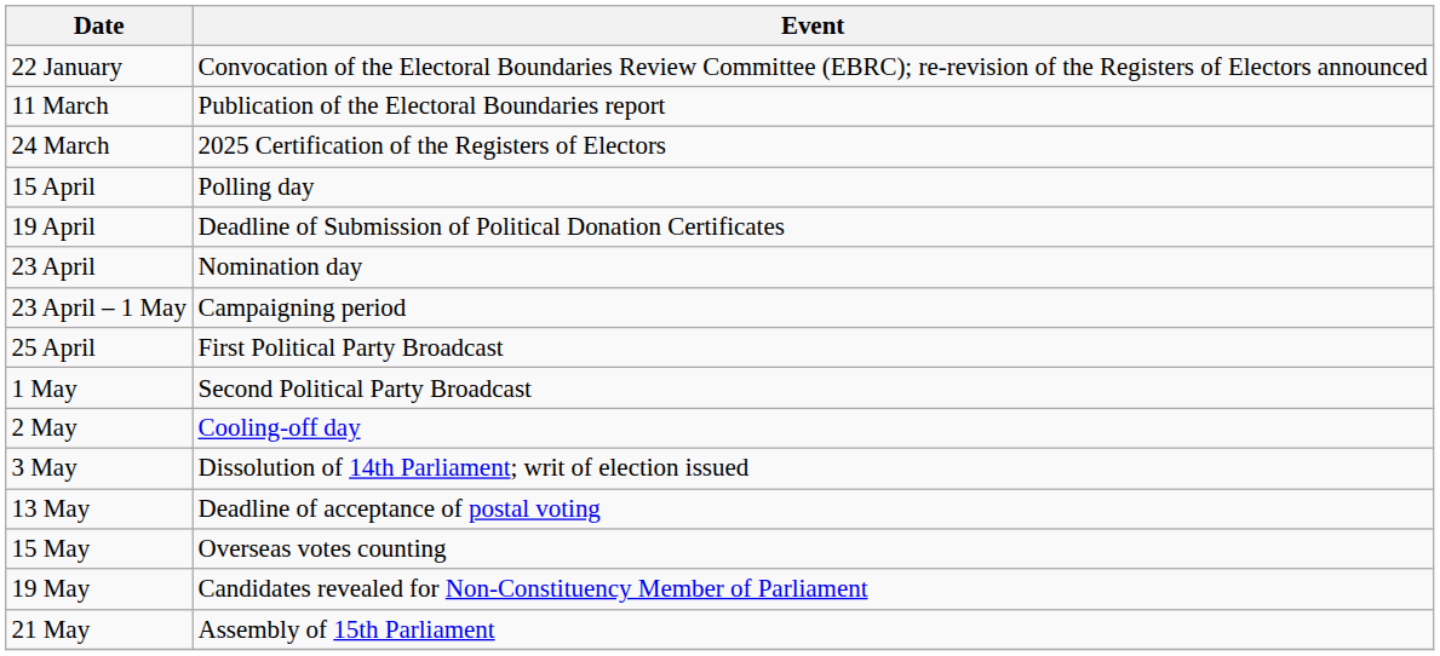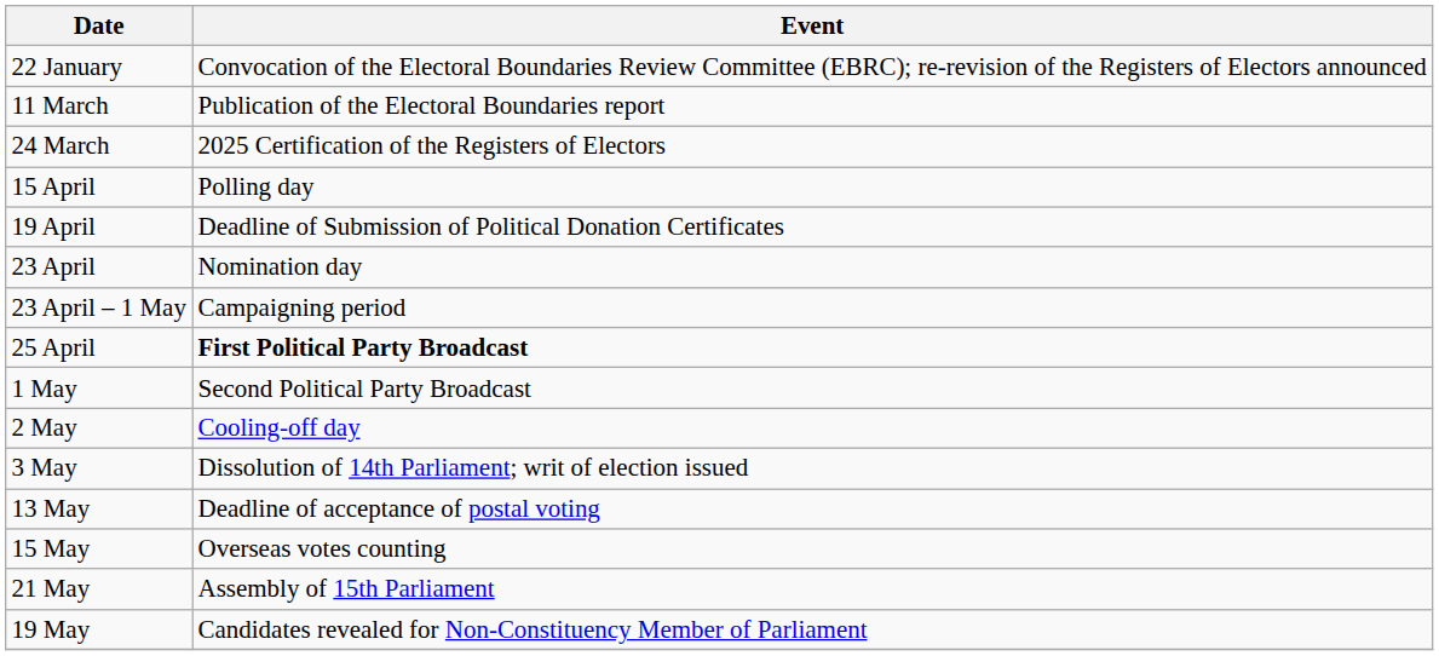25 April | Event: normal -> bold
rows swapped: 19 May <-> 21 May
